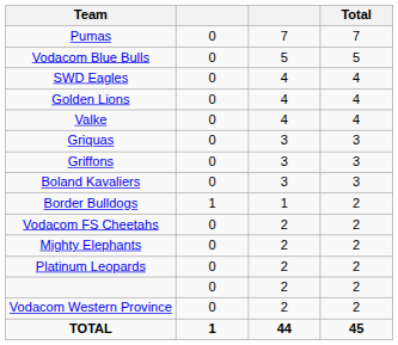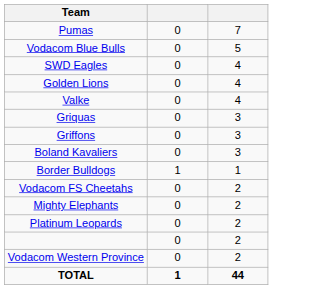- column: Total | 7 | 5 | 4 | 4 | 4 | 3 | 3 | 3 | 2 | 2 | 2 | 2 | 2 | 2 | 45
